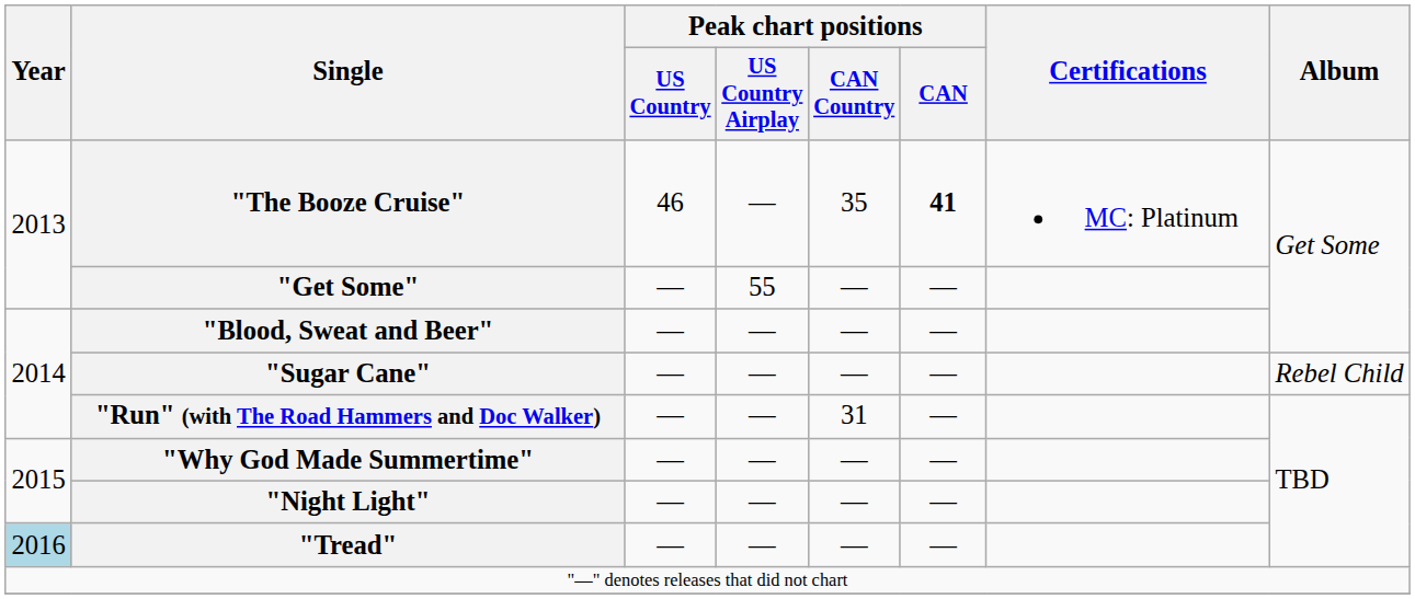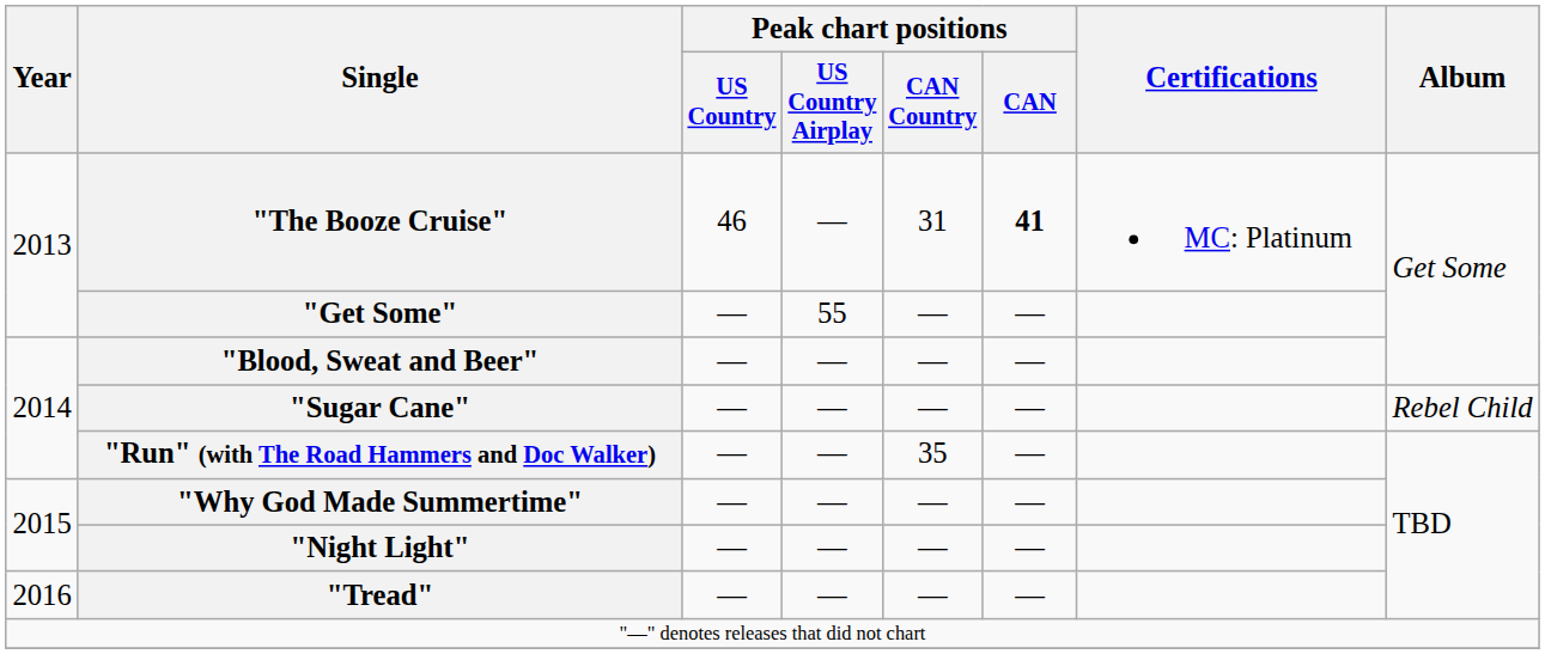"The Booze Cruise" | Peak chart positions / CAN Country: 35 -> 31
"Run" (with The Road Hammers and Doc Walker) | Peak chart positions / CAN Country: 31 -> 35
"Tread" | Year: lightblue background -> no background
